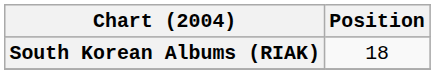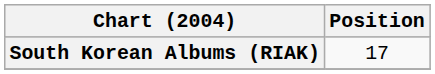South Korean Albums (RIAK) | Position: 18 -> 17
